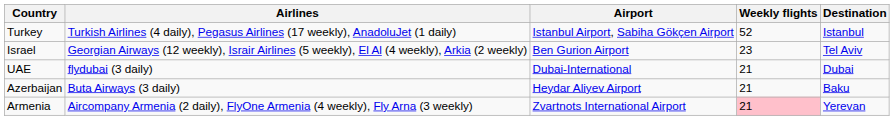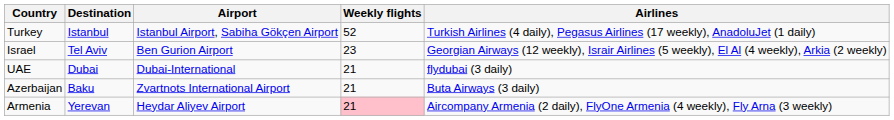columns swapped: Destination <-> Airlines
Azerbaijan | Airport: Heydar Aliyev Airport -> Zvartnots International Airport
Armenia | Airport: Zvartnots International Airport -> Heydar Aliyev Airport
